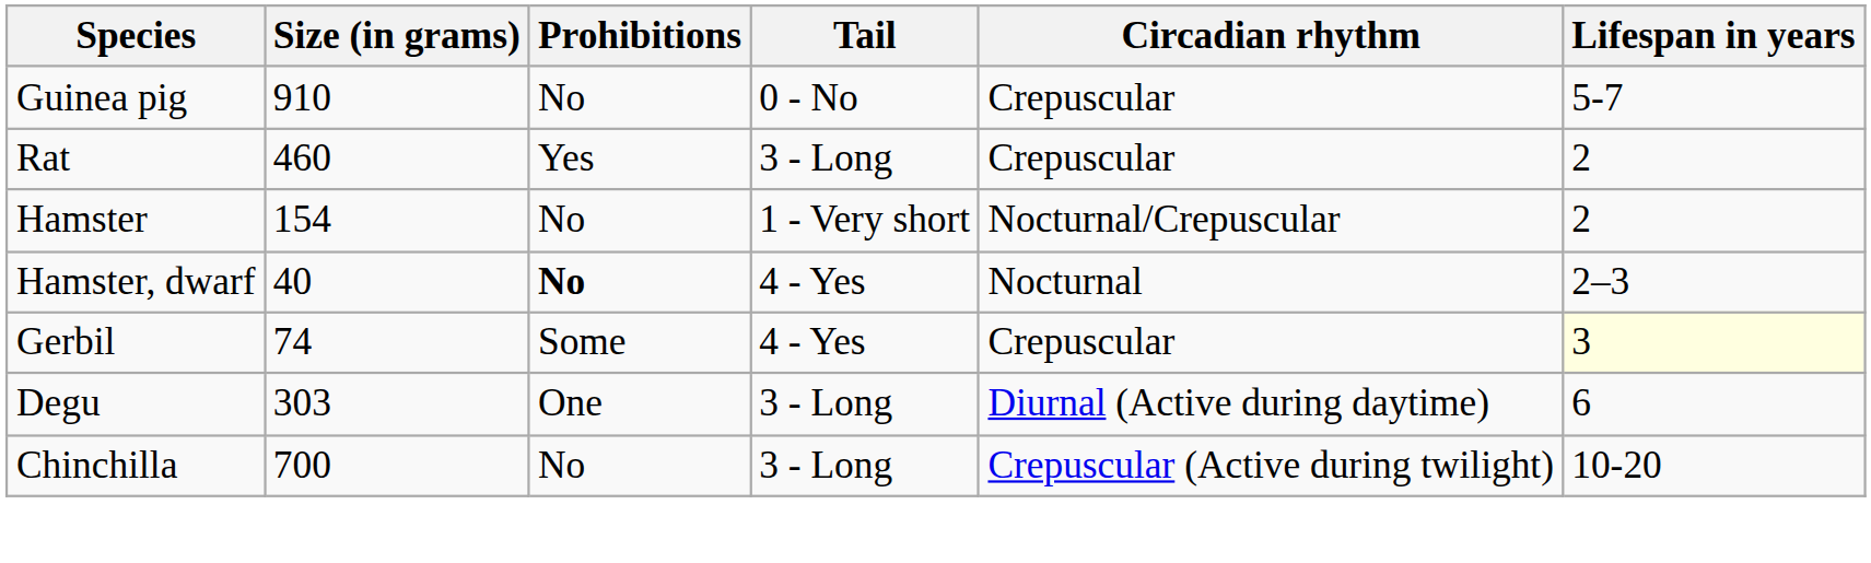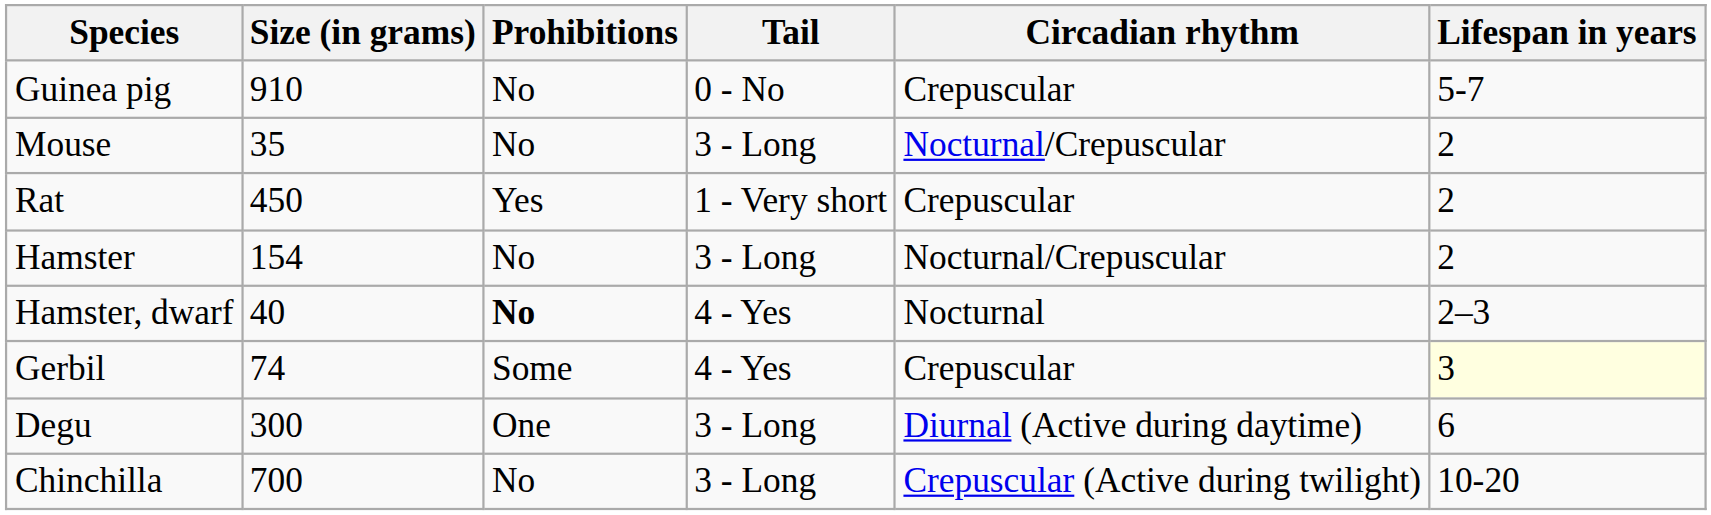+ row: Mouse | 35 | No | 3 - Long | Nocturnal/Crepuscular | 2
Rat | Size (in grams): 460 -> 450
Rat | Tail: 3 - Long -> 1 - Very short
Hamster | Tail: 1 - Very short -> 3 - Long
Degu | Size (in grams): 303 -> 300
